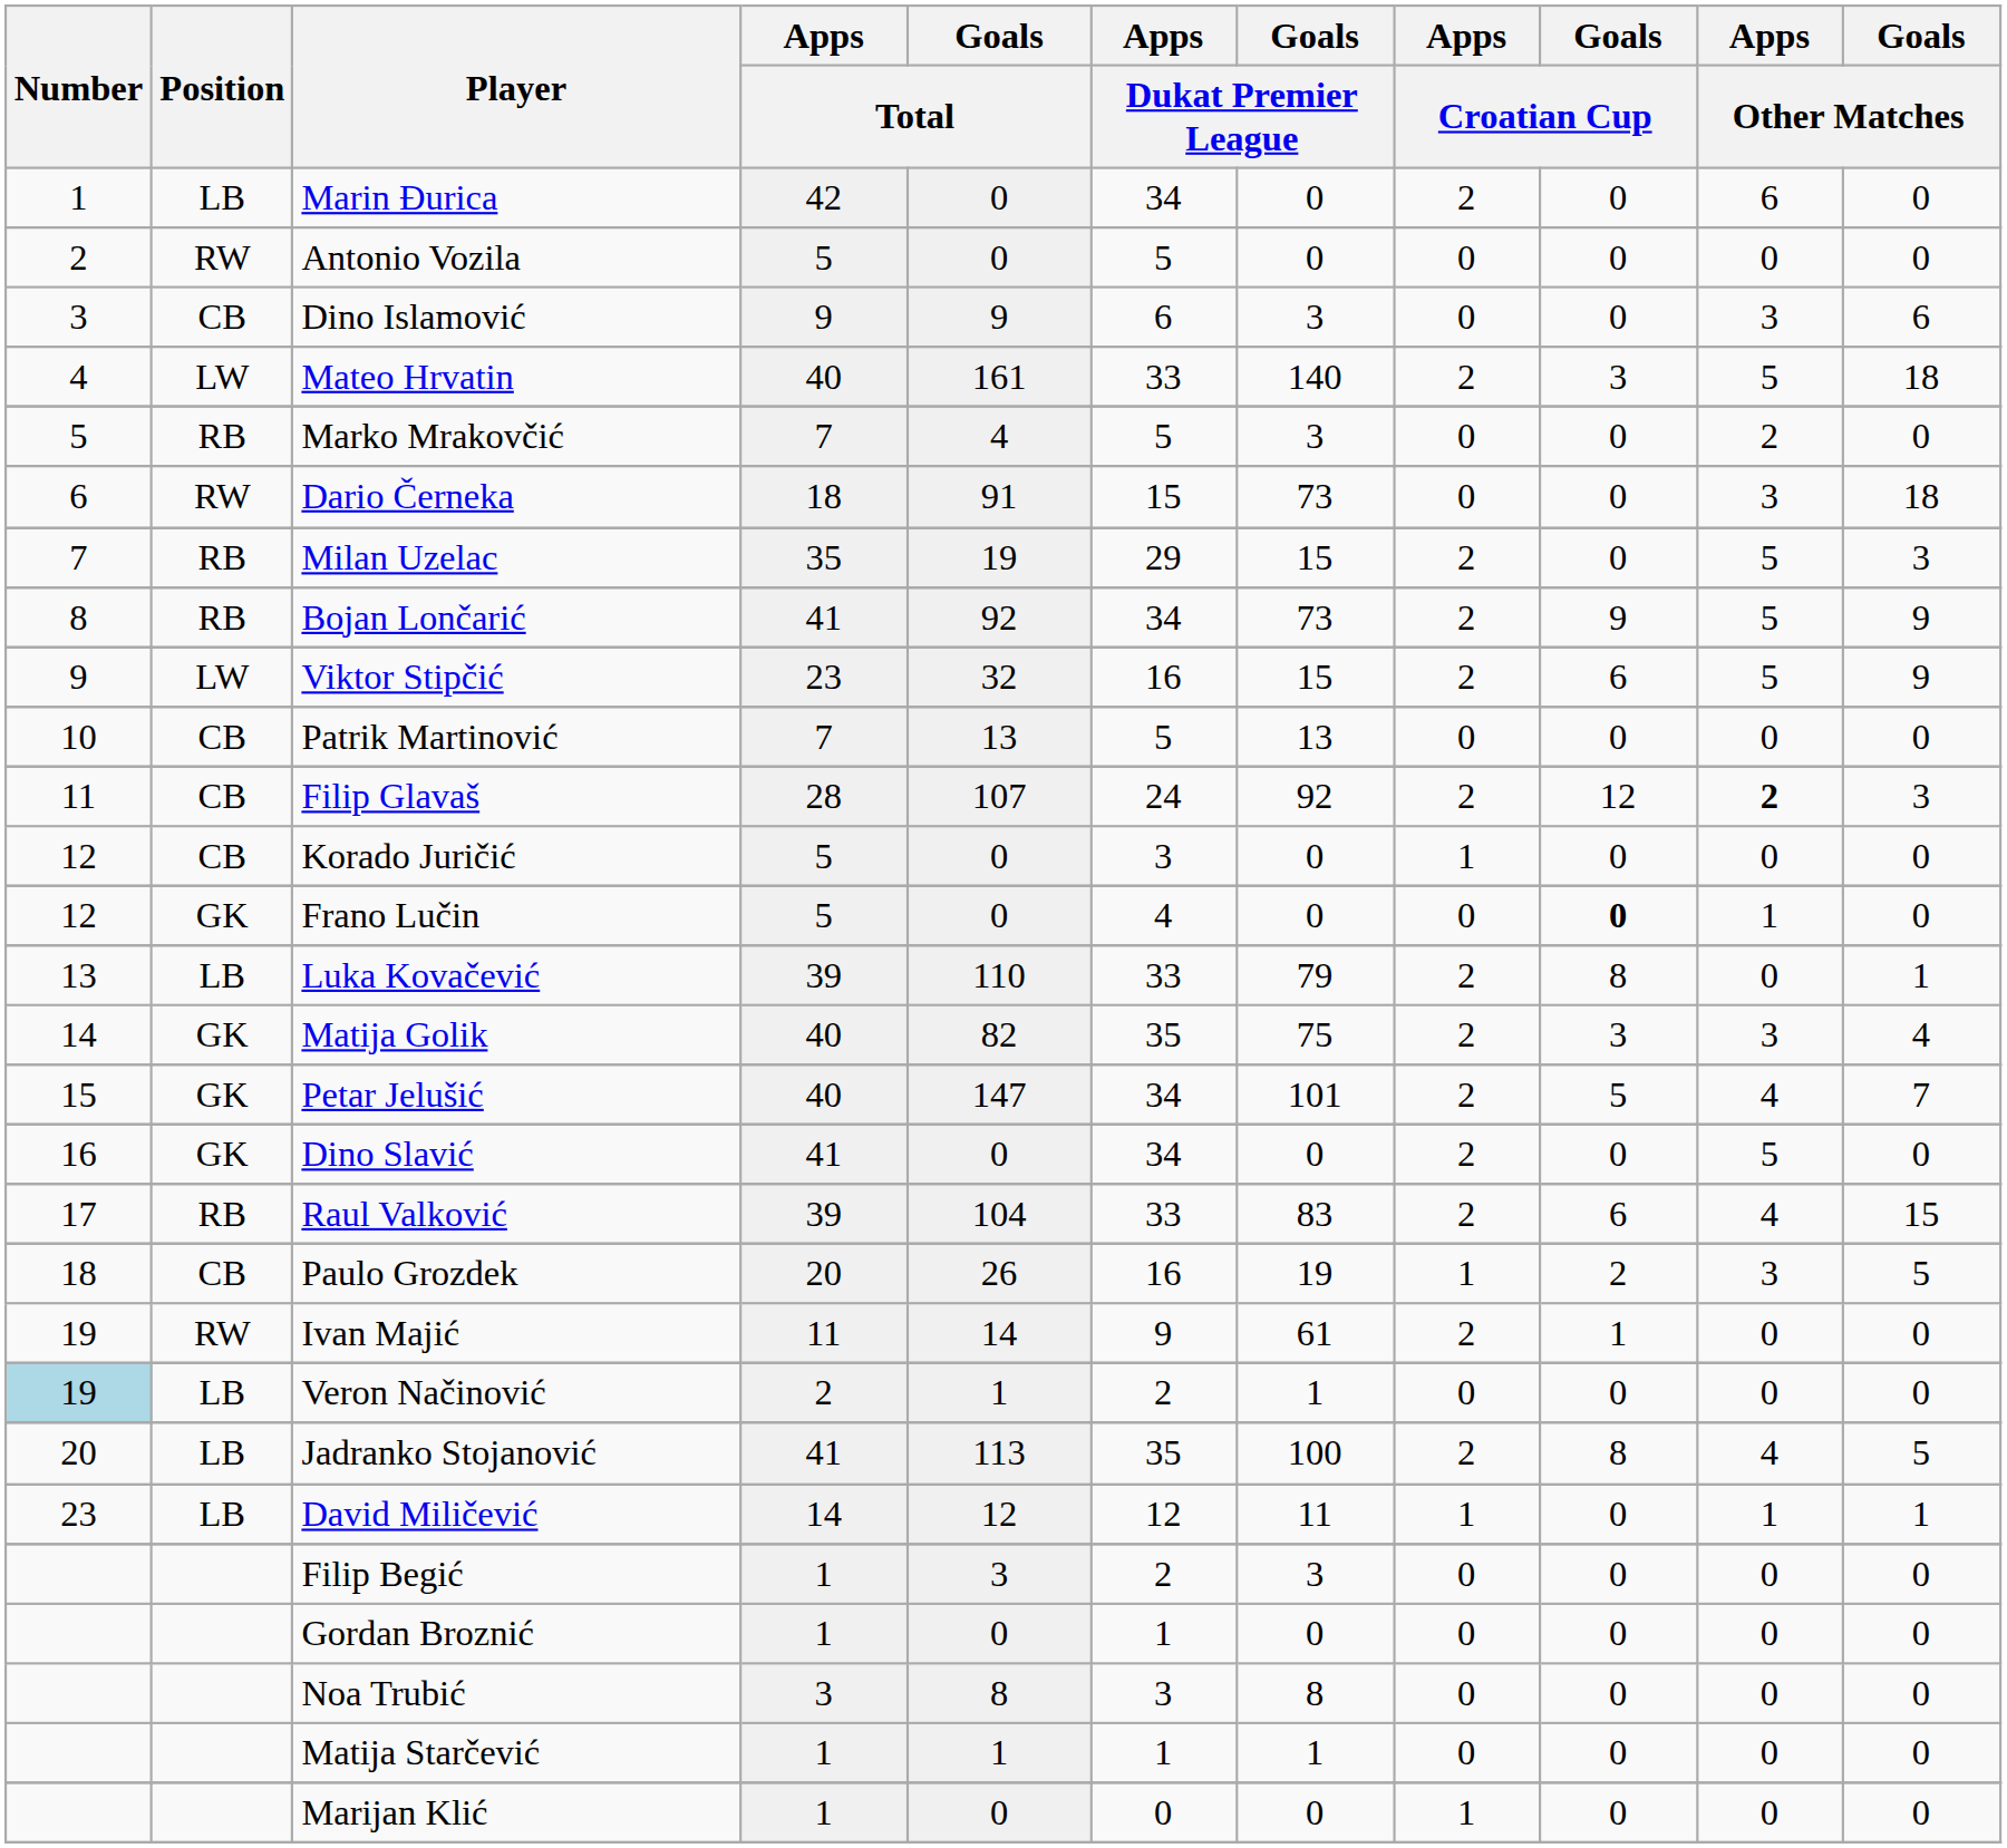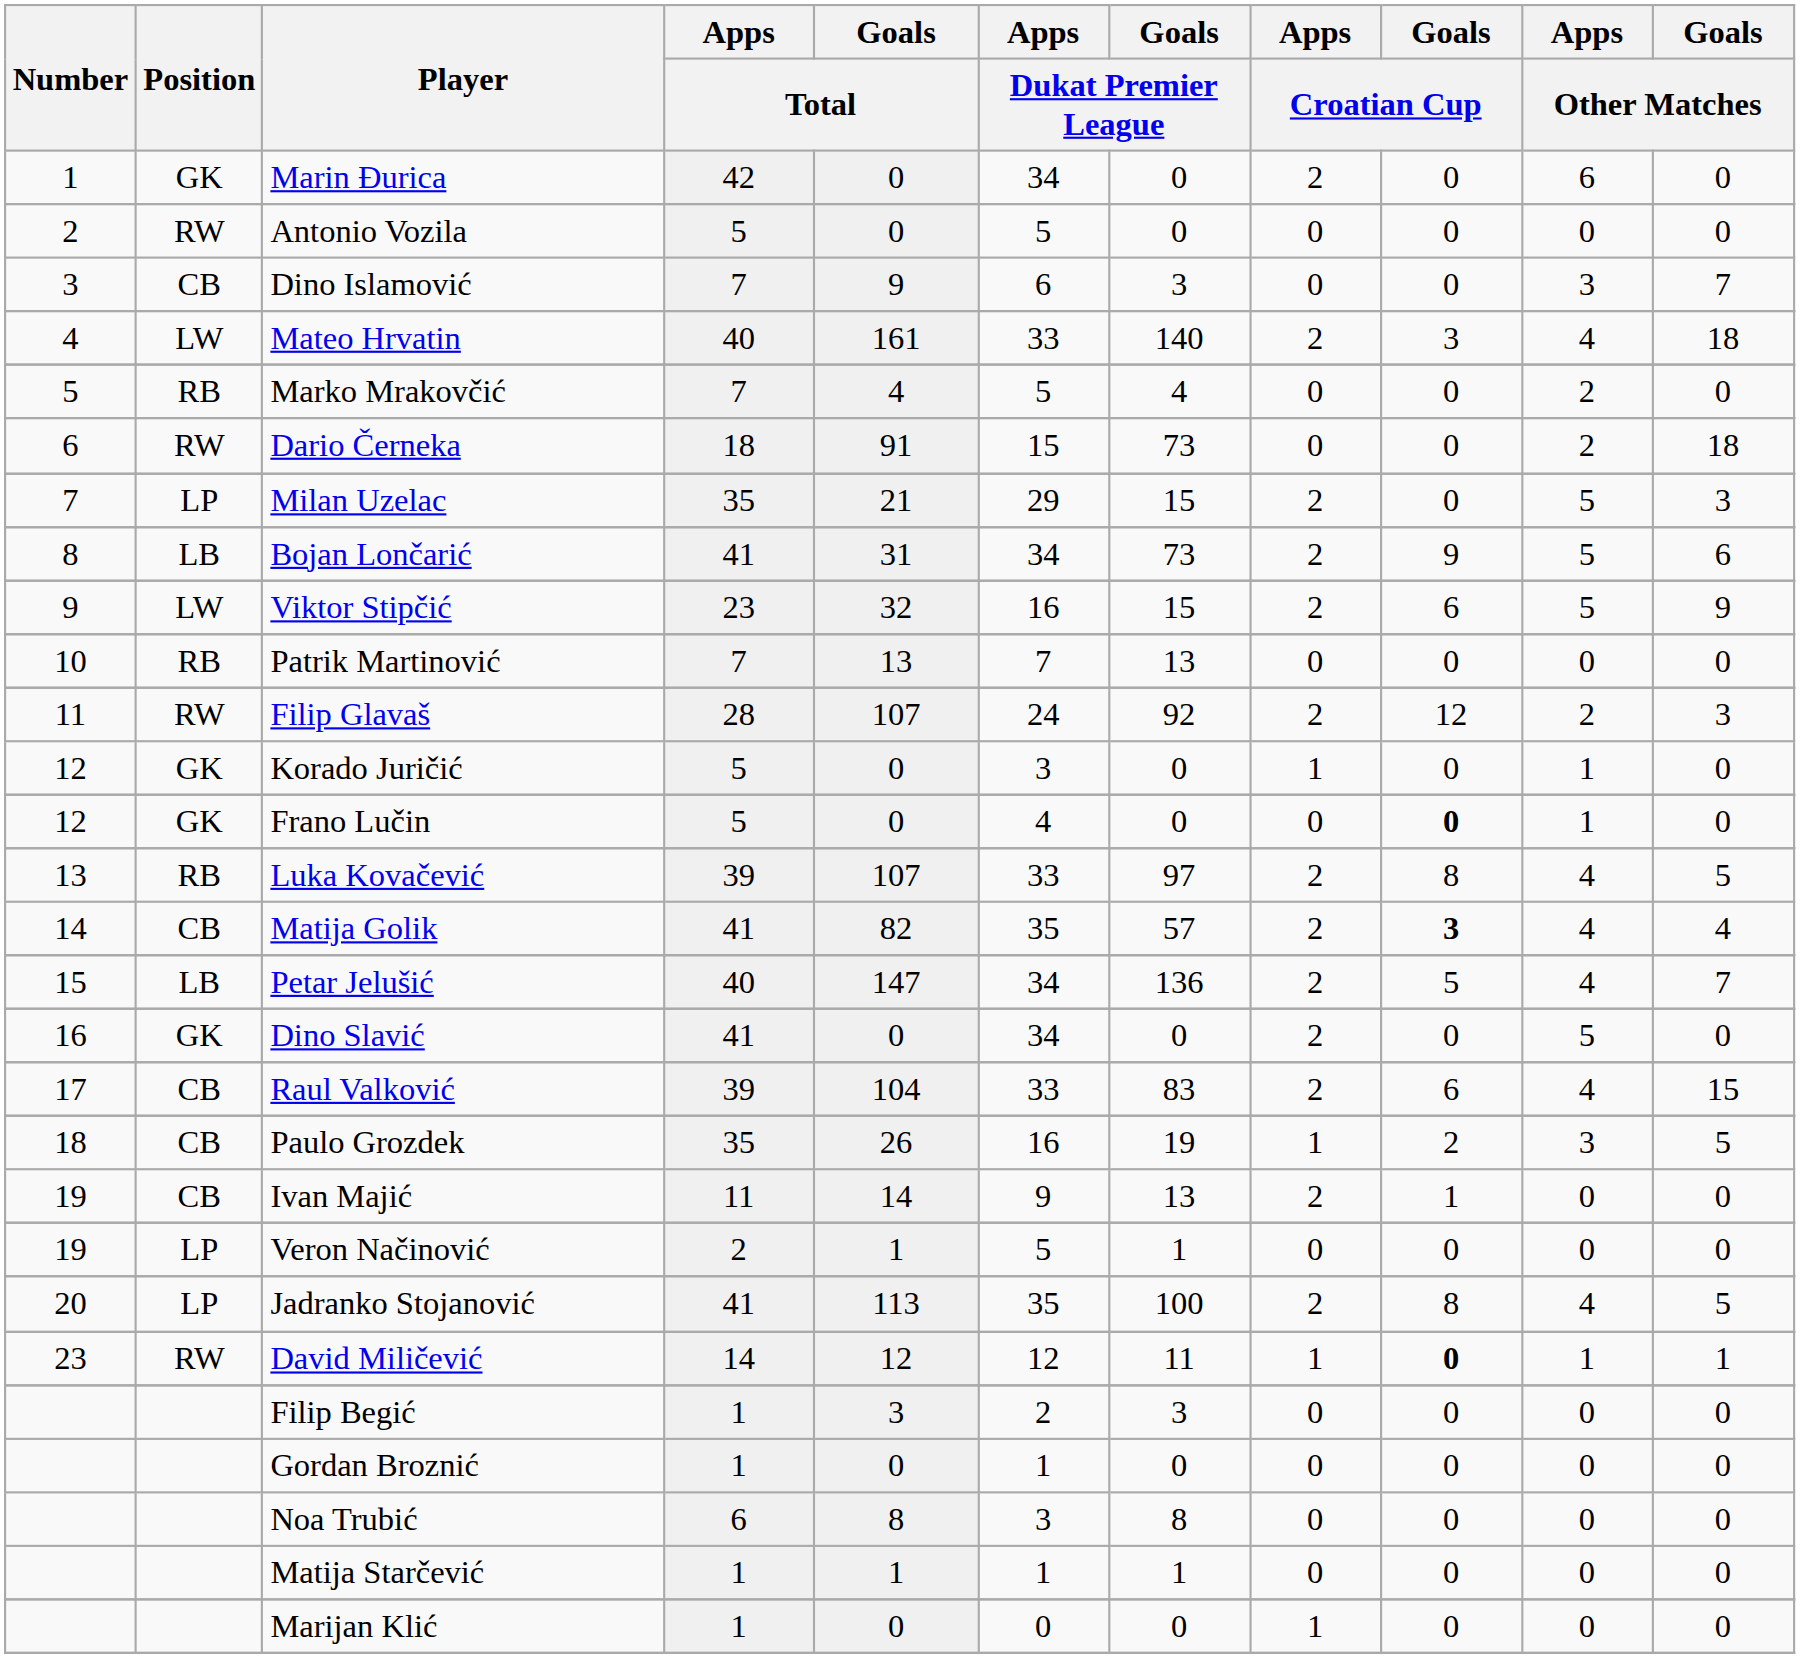Marin Đurica | Position: LB -> GK
Dino Islamović | Apps / Total: 9 -> 7
Dino Islamović | Goals / Other Matches: 6 -> 7
Mateo Hrvatin | Apps / Other Matches: 5 -> 4
Marko Mrakovčić | Goals / Dukat Premier League: 3 -> 4
Dario Černeka | Apps / Other Matches: 3 -> 2
Milan Uzelac | Position: RB -> LP
Milan Uzelac | Goals / Total: 19 -> 21
Bojan Lončarić | Position: RB -> LB
Bojan Lončarić | Goals / Total: 92 -> 31
Bojan Lončarić | Goals / Other Matches: 9 -> 6
Patrik Martinović | Position: CB -> RB
Patrik Martinović | Apps / Dukat Premier League: 5 -> 7
Filip Glavaš | Position: CB -> RW
Filip Glavaš | Apps / Other Matches: bold -> normal
Korado Juričić | Position: CB -> GK
Korado Juričić | Apps / Other Matches: 0 -> 1
Luka Kovačević | Position: LB -> RB
Luka Kovačević | Goals / Total: 110 -> 107
Luka Kovačević | Goals / Dukat Premier League: 79 -> 97
Luka Kovačević | Apps / Other Matches: 0 -> 4
Luka Kovačević | Goals / Other Matches: 1 -> 5
Matija Golik | Position: GK -> CB
Matija Golik | Apps / Total: 40 -> 41
Matija Golik | Goals / Dukat Premier League: 75 -> 57
Matija Golik | Goals / Croatian Cup: normal -> bold
Matija Golik | Apps / Other Matches: 3 -> 4
Petar Jelušić | Position: GK -> LB
Petar Jelušić | Goals / Dukat Premier League: 101 -> 136
Raul Valković | Position: RB -> CB
Paulo Grozdek | Apps / Total: 20 -> 35
Ivan Majić | Position: RW -> CB
Ivan Majić | Goals / Dukat Premier League: 61 -> 13
Veron Načinović | Number: lightblue background -> no background
Veron Načinović | Position: LB -> LP
Veron Načinović | Apps / Dukat Premier League: 2 -> 5
Jadranko Stojanović | Position: LB -> LP
David Miličević | Position: LB -> RW
David Miličević | Goals / Croatian Cup: normal -> bold
Noa Trubić | Apps / Total: 3 -> 6
